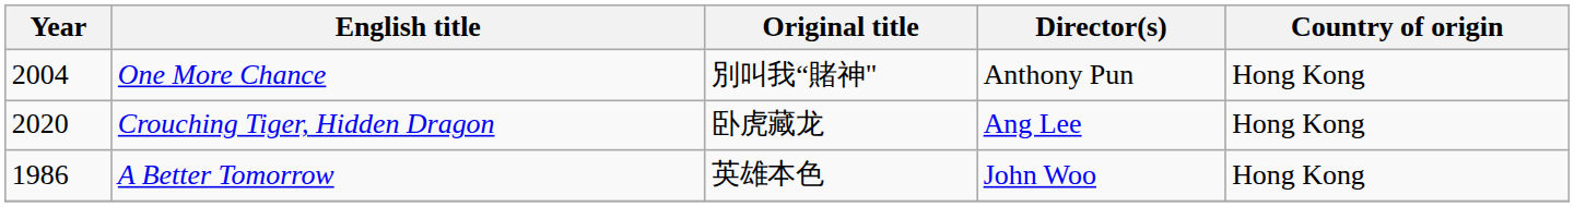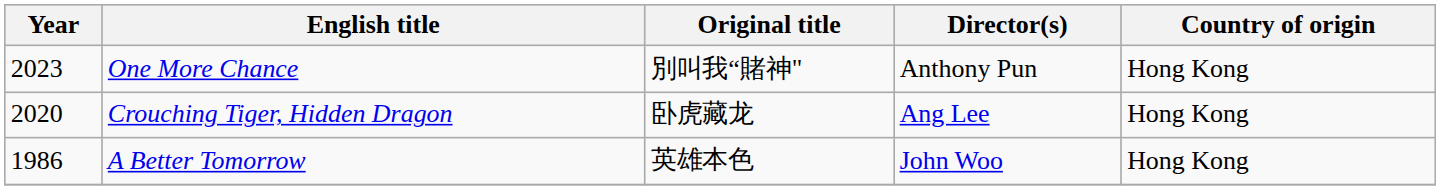One More Chance | Year: 2004 -> 2023
